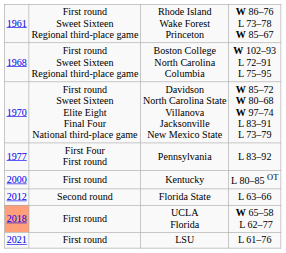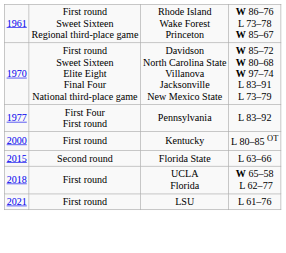- row: 1968 | First round Sweet Sixteen Regional third-place game | Boston College North Carolina Columbia | W 102–93 L 72–91 L 75–95
Florida State | column 1: 2012 -> 2015
UCLA Florida | column 1: lightsalmon background -> no background
